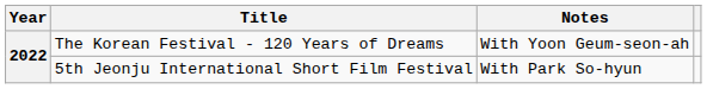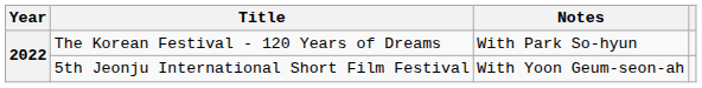The Korean Festival - 120 Years of Dreams | Notes: With Yoon Geum-seon-ah -> With Park So-hyun
5th Jeonju International Short Film Festival | Notes: With Park So-hyun -> With Yoon Geum-seon-ah
